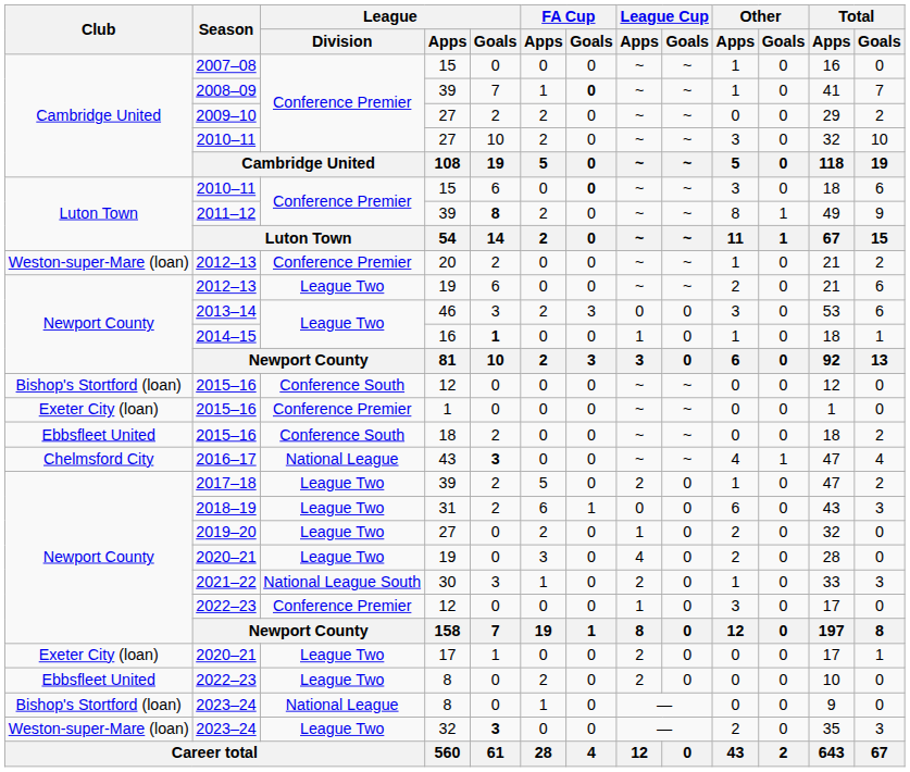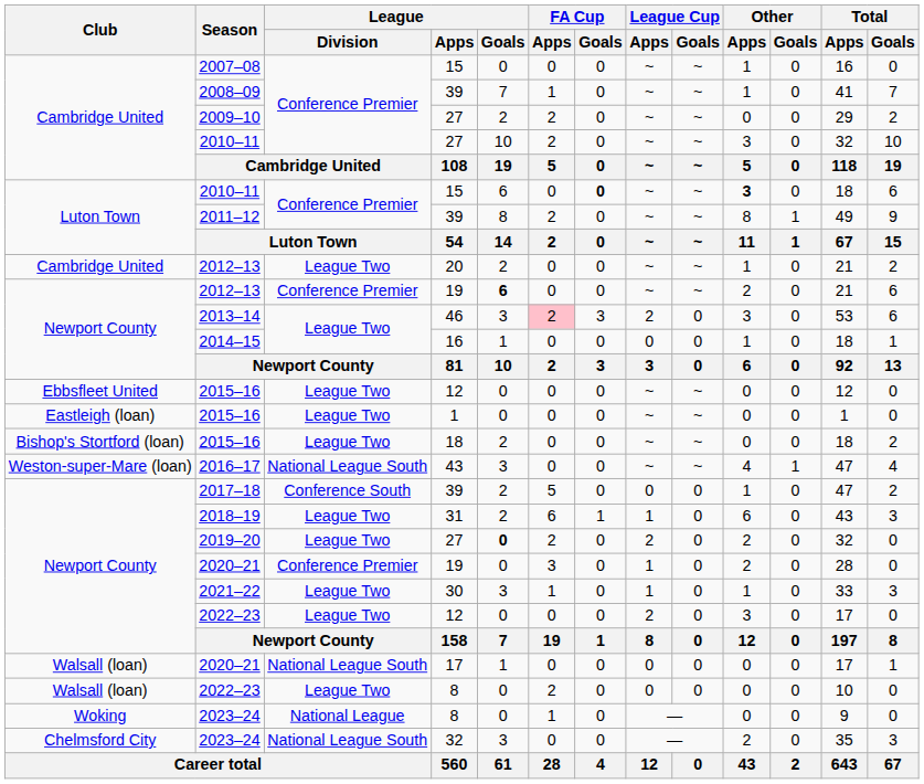2008–09 | FA Cup / Goals: bold -> normal
2010–11 / 15 | Other / Apps: normal -> bold
2011–12 | League / Goals: bold -> normal
2012–13 / 20 | Club: Weston-super-Mare (loan) -> Cambridge United
2012–13 / 20 | League / Division: Conference Premier -> League Two
2012–13 / 19 | League / Division: League Two -> Conference Premier
2012–13 / 19 | League / Goals: normal -> bold
2013–14 | FA Cup / Apps: no background -> pink background
2013–14 | League Cup / Apps: 0 -> 2
2014–15 | League / Goals: bold -> normal
2014–15 | League Cup / Apps: 1 -> 0
2015–16 / 12 | Club: Bishop's Stortford (loan) -> Ebbsfleet United
2015–16 / 12 | League / Division: Conference South -> League Two
2015–16 / 1 | Club: Exeter City (loan) -> Eastleigh (loan)
2015–16 / 1 | League / Division: Conference Premier -> League Two
2015–16 / 18 | Club: Ebbsfleet United -> Bishop's Stortford (loan)
2015–16 / 18 | League / Division: Conference South -> League Two
2016–17 | Club: Chelmsford City -> Weston-super-Mare (loan)
2016–17 | League / Division: National League -> National League South
2016–17 | League / Goals: bold -> normal
2017–18 | League / Division: League Two -> Conference South
2017–18 | League Cup / Apps: 2 -> 0
2018–19 | League Cup / Apps: 0 -> 1
2019–20 | League / Goals: normal -> bold
2019–20 | League Cup / Apps: 1 -> 2
2020–21 / 19 | League / Division: League Two -> Conference Premier
2020–21 / 19 | League Cup / Apps: 4 -> 1
2021–22 | League / Division: National League South -> League Two
2021–22 | League Cup / Apps: 2 -> 1
2022–23 / 12 | League / Division: Conference Premier -> League Two
2022–23 / 12 | League Cup / Apps: 1 -> 2
2020–21 / 17 | Club: Exeter City (loan) -> Walsall (loan)
2020–21 / 17 | League / Division: League Two -> National League South
2020–21 / 17 | League Cup / Apps: 2 -> 0
2022–23 / 8 | Club: Ebbsfleet United -> Walsall (loan)
2022–23 / 8 | League Cup / Apps: 2 -> 0
2023–24 / 8 | Club: Bishop's Stortford (loan) -> Woking
2023–24 / 32 | Club: Weston-super-Mare (loan) -> Chelmsford City
2023–24 / 32 | League / Division: League Two -> National League South
2023–24 / 32 | League / Goals: bold -> normal
